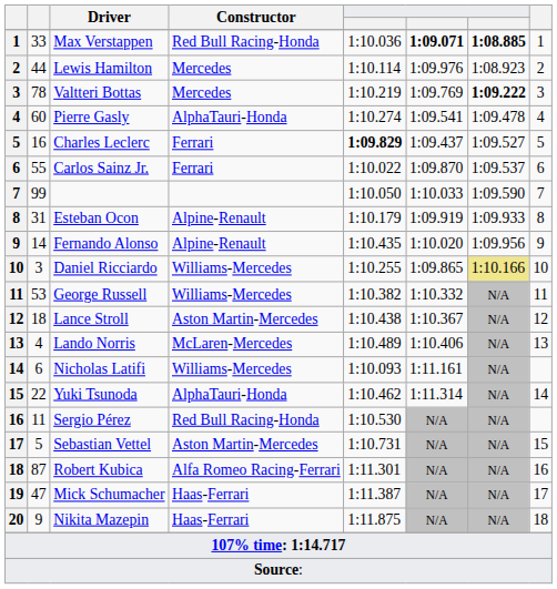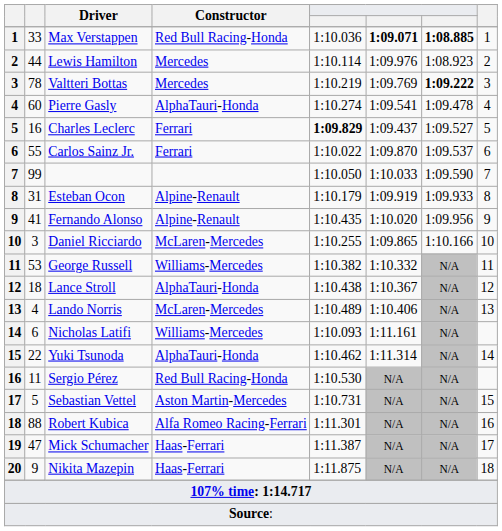Fernando Alonso | column 2: 14 -> 41
Daniel Ricciardo | Constructor: Williams-Mercedes -> McLaren-Mercedes
Daniel Ricciardo | column 7: khaki background -> no background
Lance Stroll | Constructor: Aston Martin-Mercedes -> AlphaTauri-Honda
Robert Kubica | column 2: 87 -> 88
